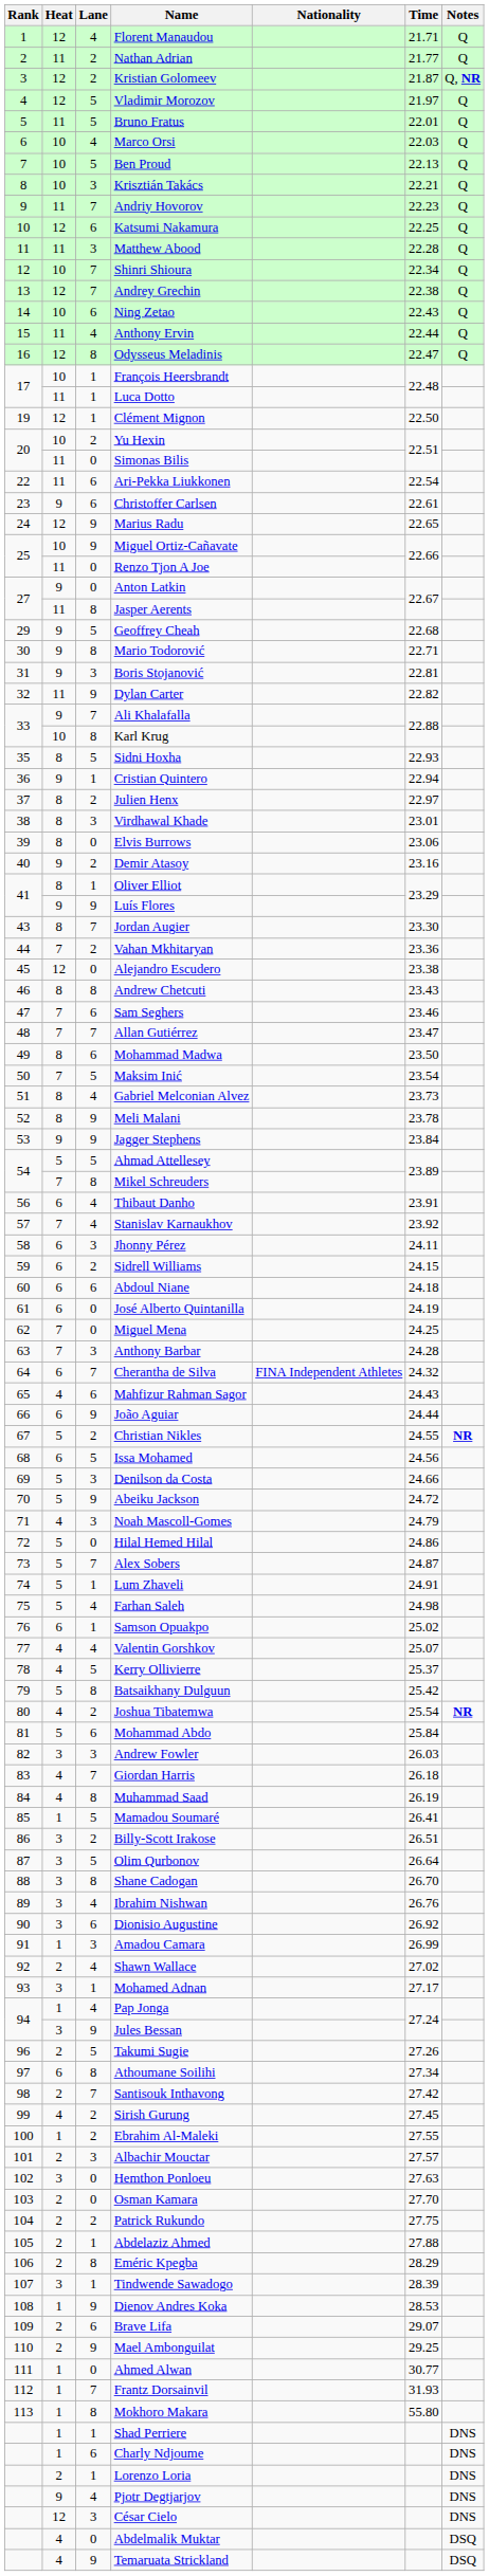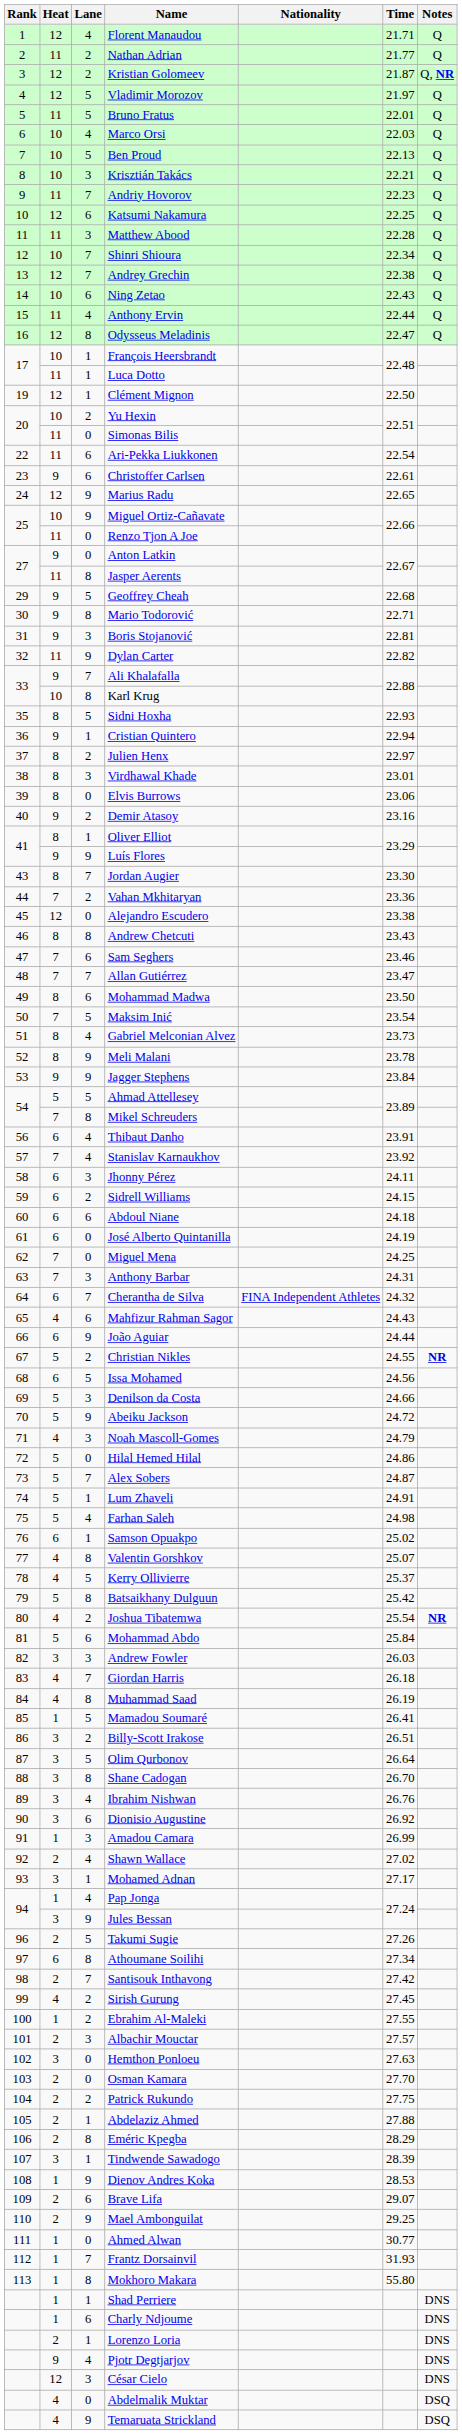Anthony Barbar | Time: 24.28 -> 24.31
Valentin Gorshkov | Lane: 4 -> 8
